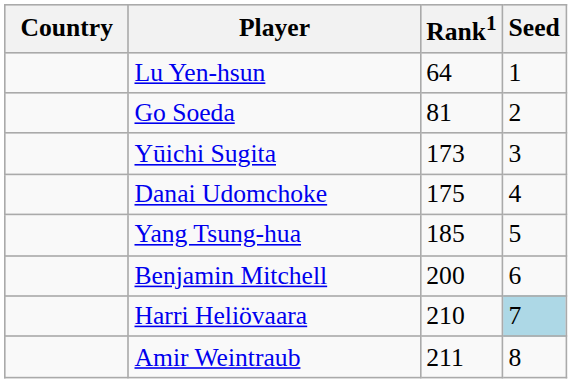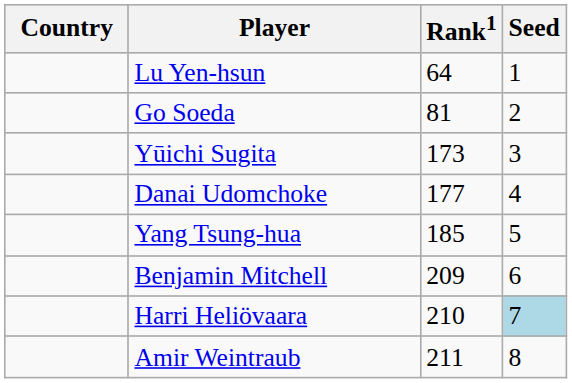Danai Udomchoke | Rank1: 175 -> 177
Benjamin Mitchell | Rank1: 200 -> 209
